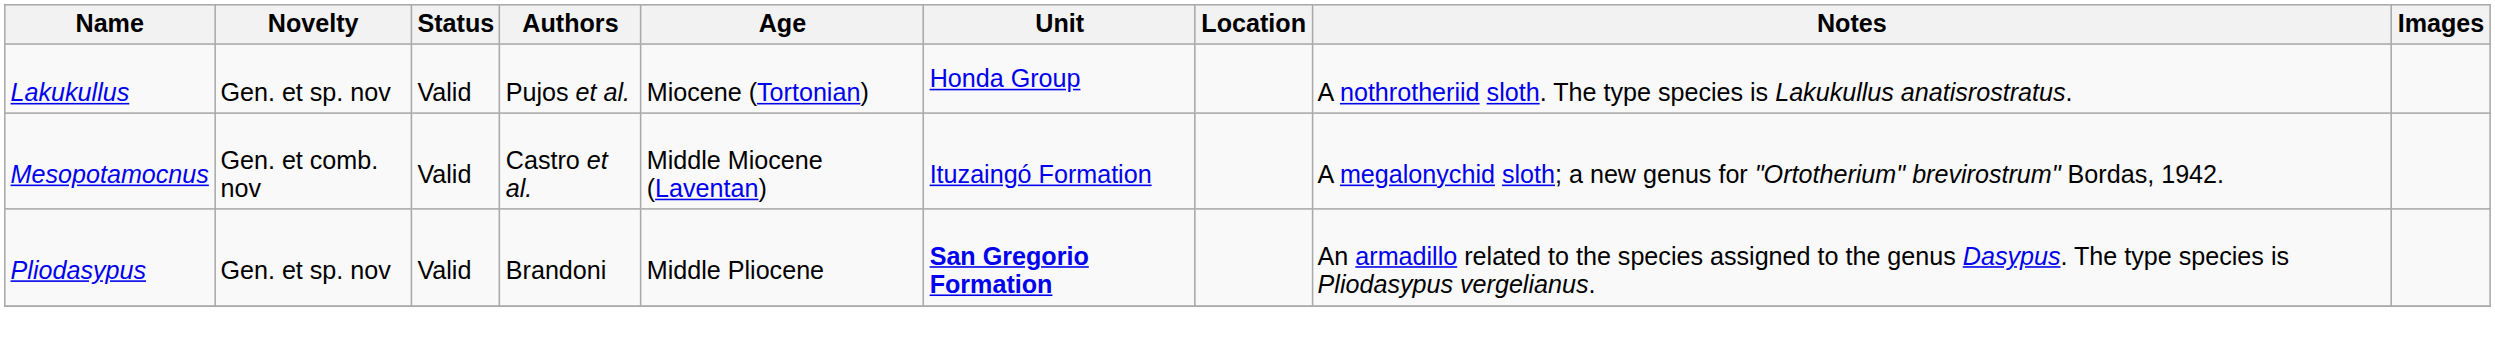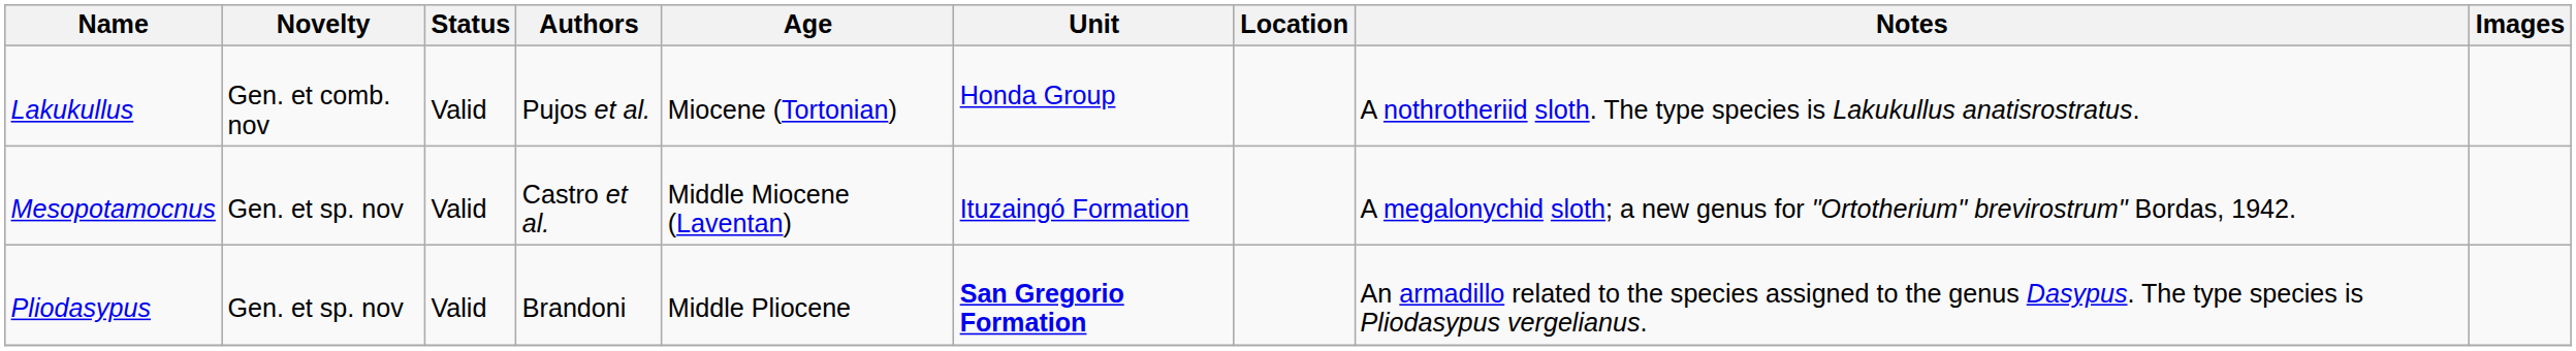Lakukullus | Novelty: Gen. et sp. nov -> Gen. et comb. nov
Mesopotamocnus | Novelty: Gen. et comb. nov -> Gen. et sp. nov
